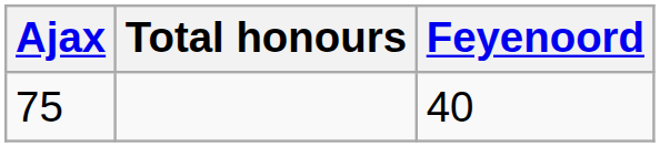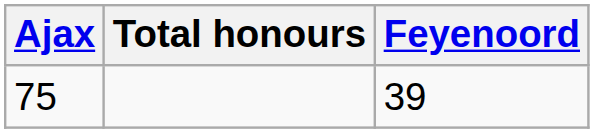75 | Feyenoord: 40 -> 39
